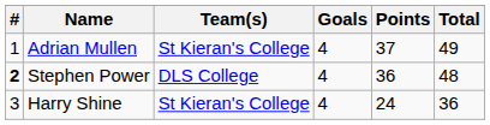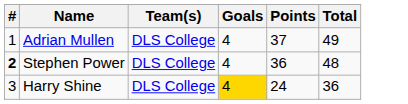Adrian Mullen | Team(s): St Kieran's College -> DLS College
Harry Shine | Team(s): St Kieran's College -> DLS College
Harry Shine | Goals: no background -> gold background
